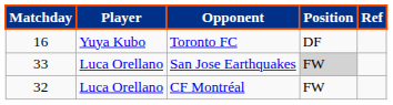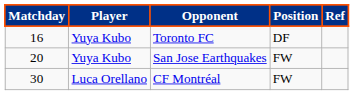San Jose Earthquakes | Matchday: 33 -> 20
San Jose Earthquakes | Player: Luca Orellano -> Yuya Kubo
San Jose Earthquakes | Position: lightgrey background -> no background
CF Montréal | Matchday: 32 -> 30
